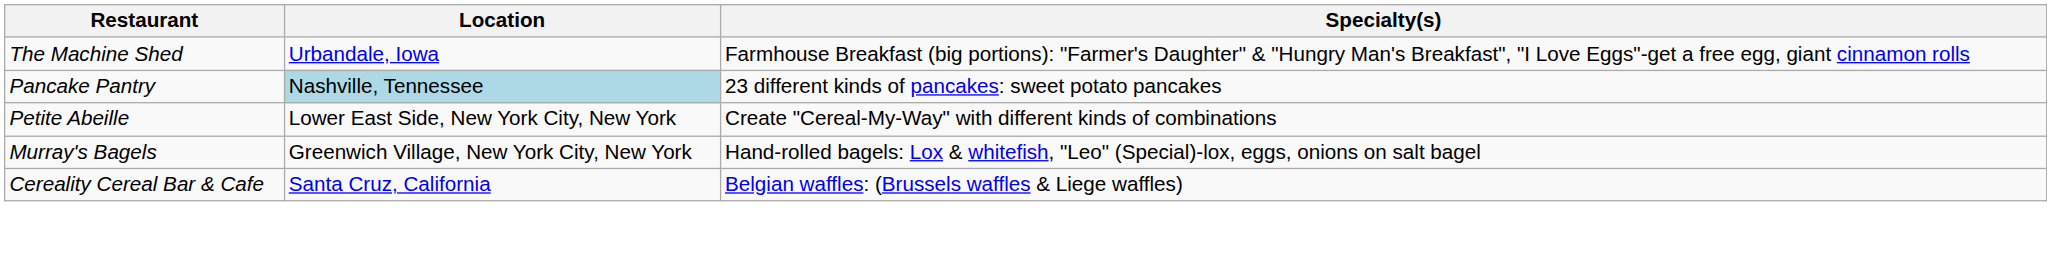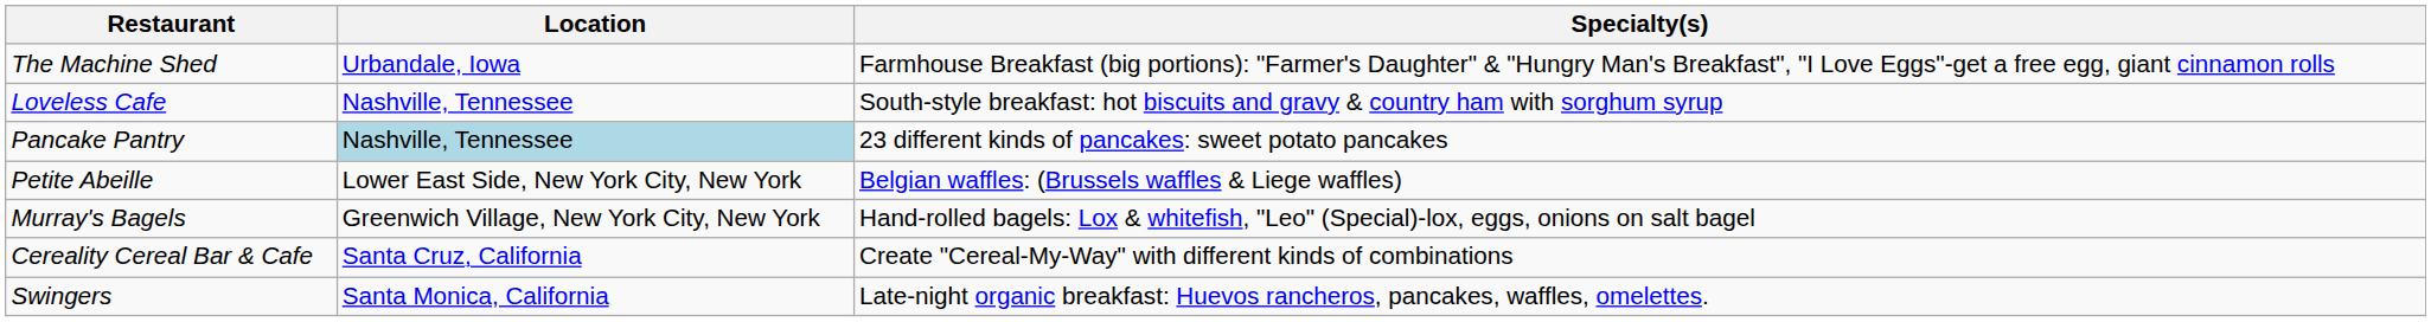+ row: Loveless Cafe | Nashville, Tennessee | South-style breakfast: hot biscuits and gravy & country ham with sorghum syrup
Petite Abeille | Specialty(s): Create "Cereal-My-Way" with different kinds of combinations -> Belgian waffles: (Brussels waffles & Liege waffles)
Cereality Cereal Bar & Cafe | Specialty(s): Belgian waffles: (Brussels waffles & Liege waffles) -> Create "Cereal-My-Way" with different kinds of combinations
+ row: Swingers | Santa Monica, California | Late-night organic breakfast: Huevos rancheros, pancakes, waffles, omelettes.
